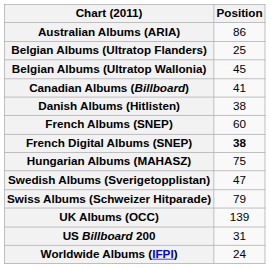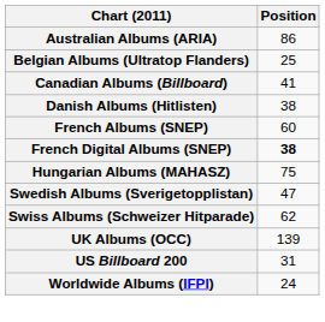- row: Belgian Albums (Ultratop Wallonia) | 45
Swiss Albums (Schweizer Hitparade) | Position: 79 -> 62
